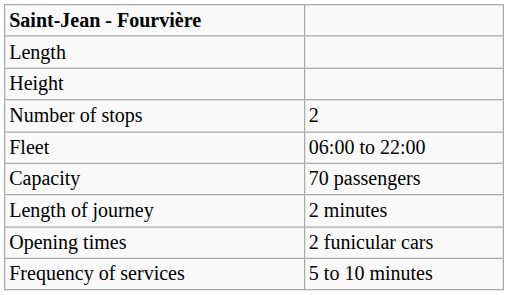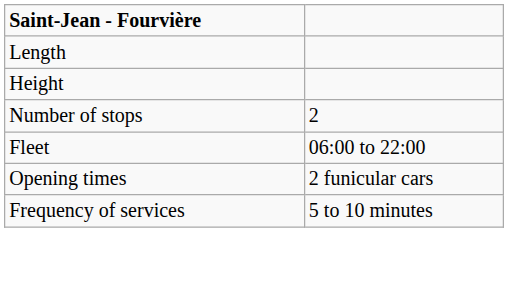- row: Capacity | 70 passengers
- row: Length of journey | 2 minutes
